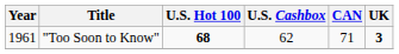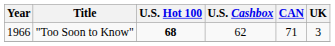"Too Soon to Know" | Year: 1961 -> 1966
"Too Soon to Know" | UK: bold -> normal
